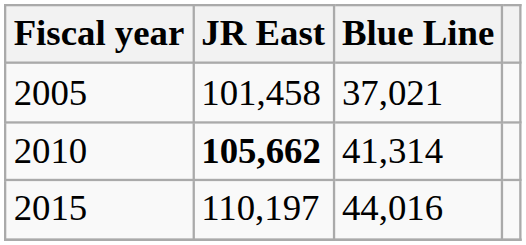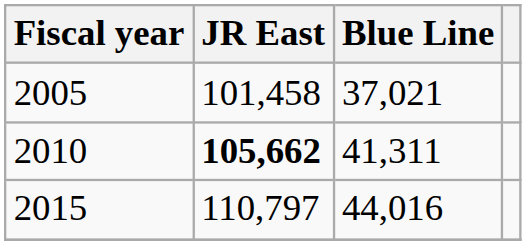2010 | Blue Line: 41,314 -> 41,311
2015 | JR East: 110,197 -> 110,797
